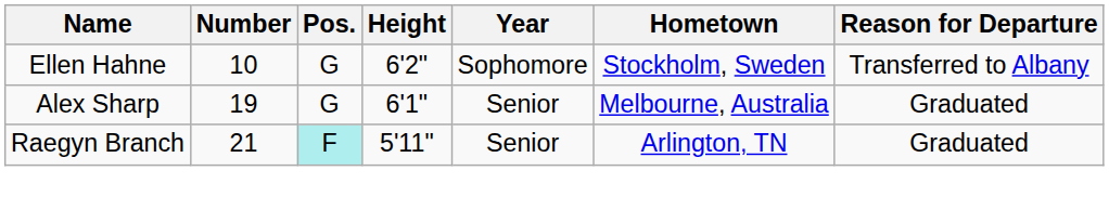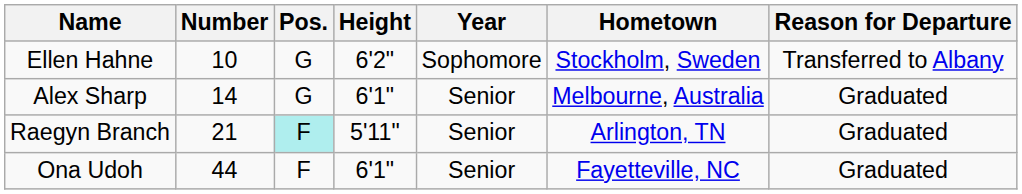Alex Sharp | Number: 19 -> 14
+ row: Ona Udoh | 44 | F | 6'1" | Senior | Fayetteville, NC | Graduated
